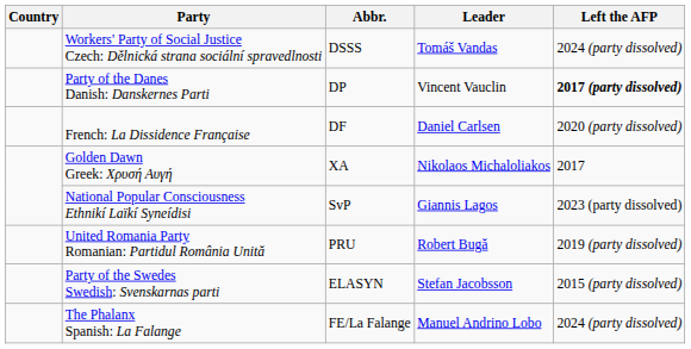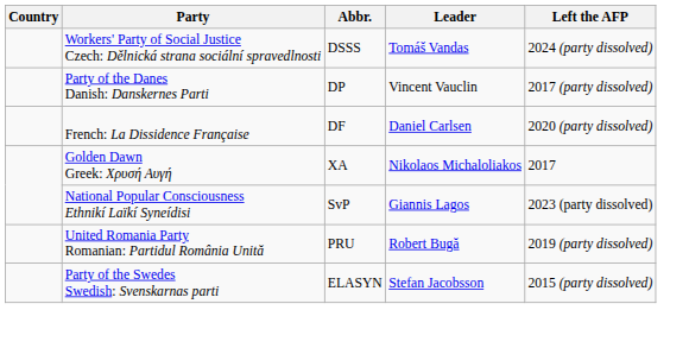Party of the Danes Danish: Danskernes Parti | Left the AFP: bold -> normal
- row: The Phalanx Spanish: La Falange | FE/La Falange | Manuel Andrino Lobo | 2024 (party dissolved)
